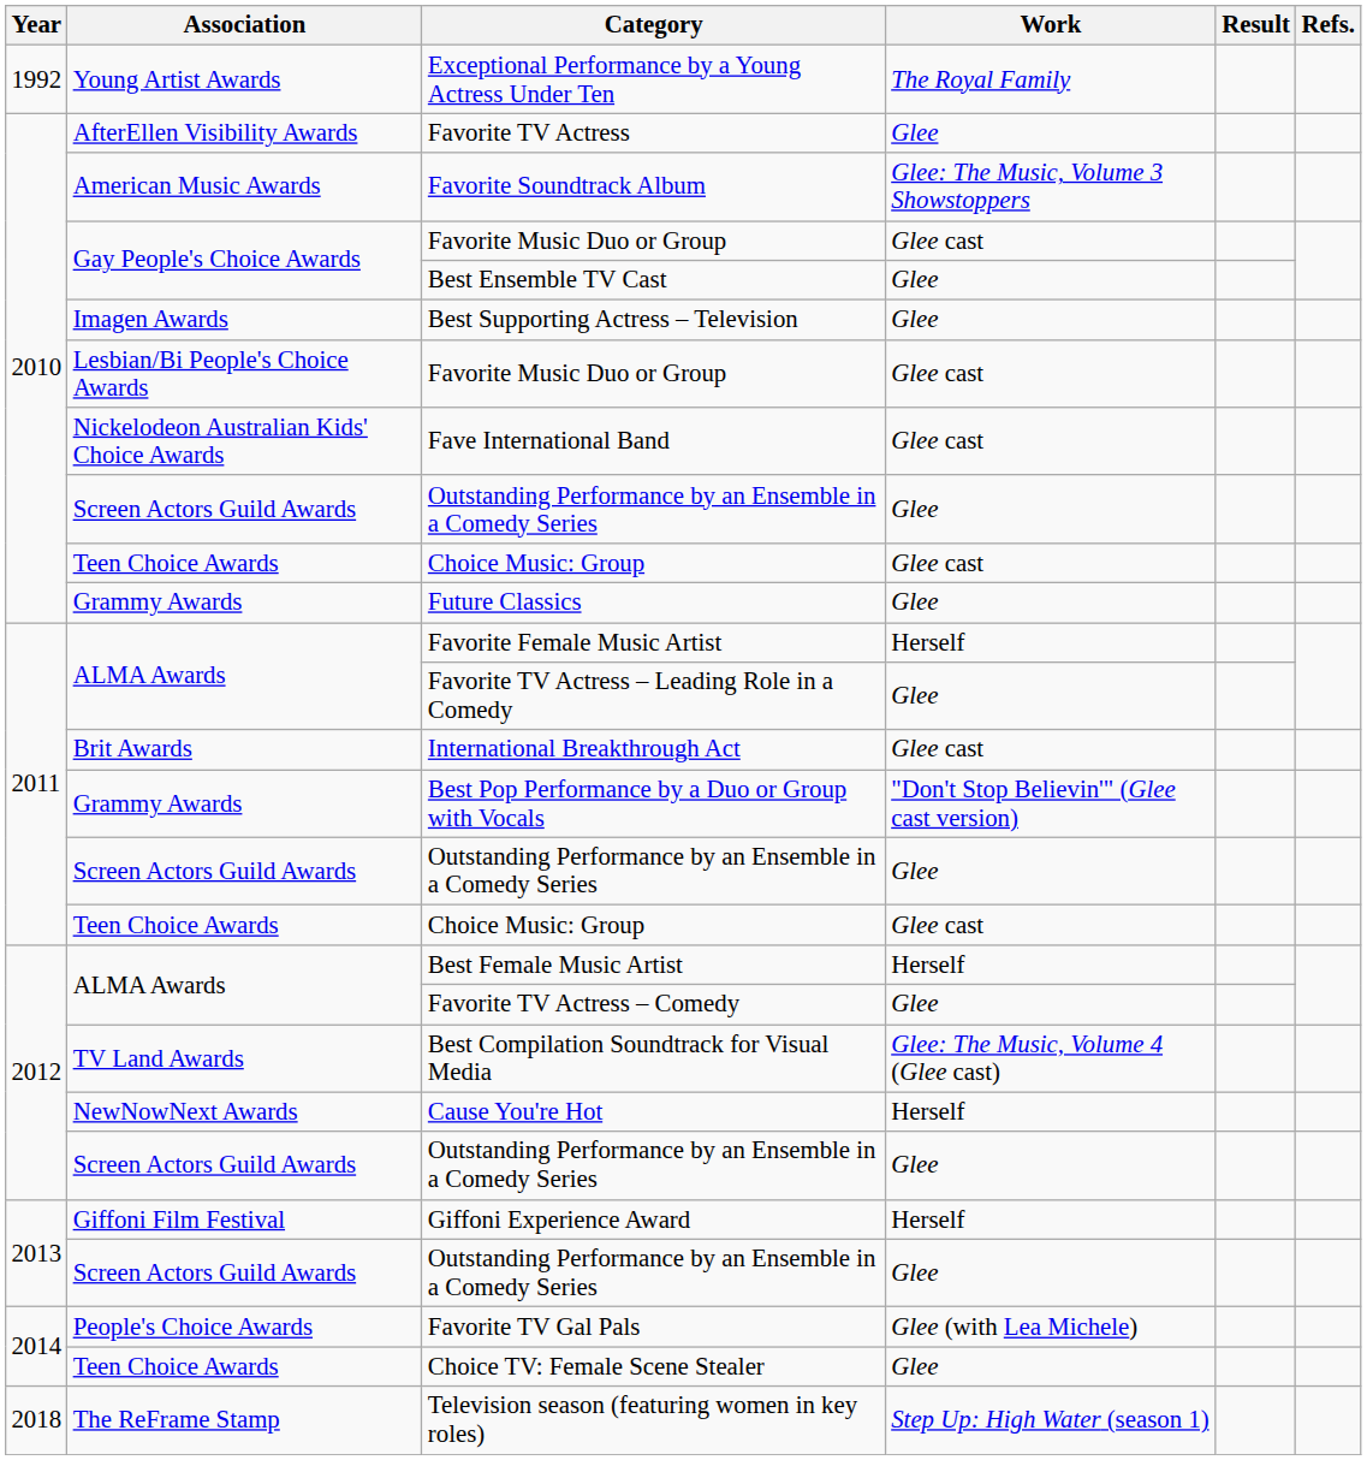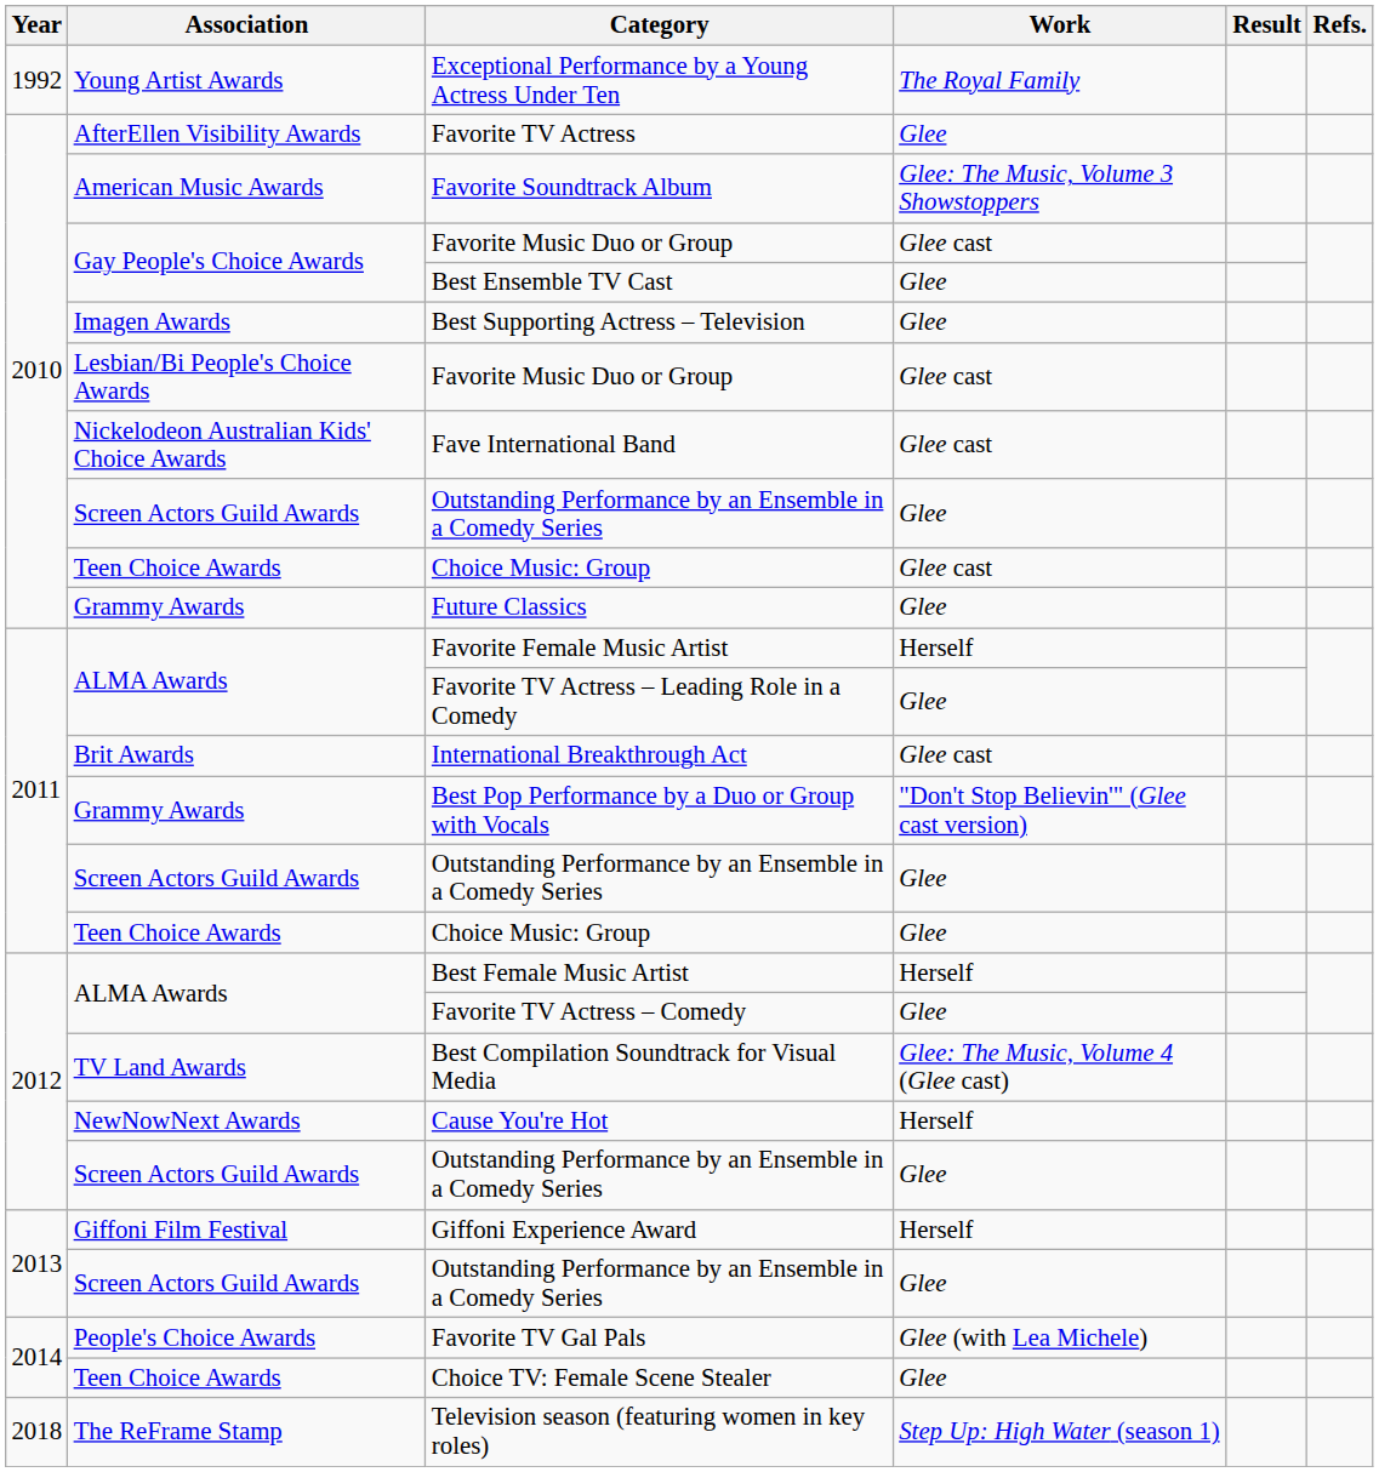2011 / Choice Music: Group | Work: Glee cast -> Glee
